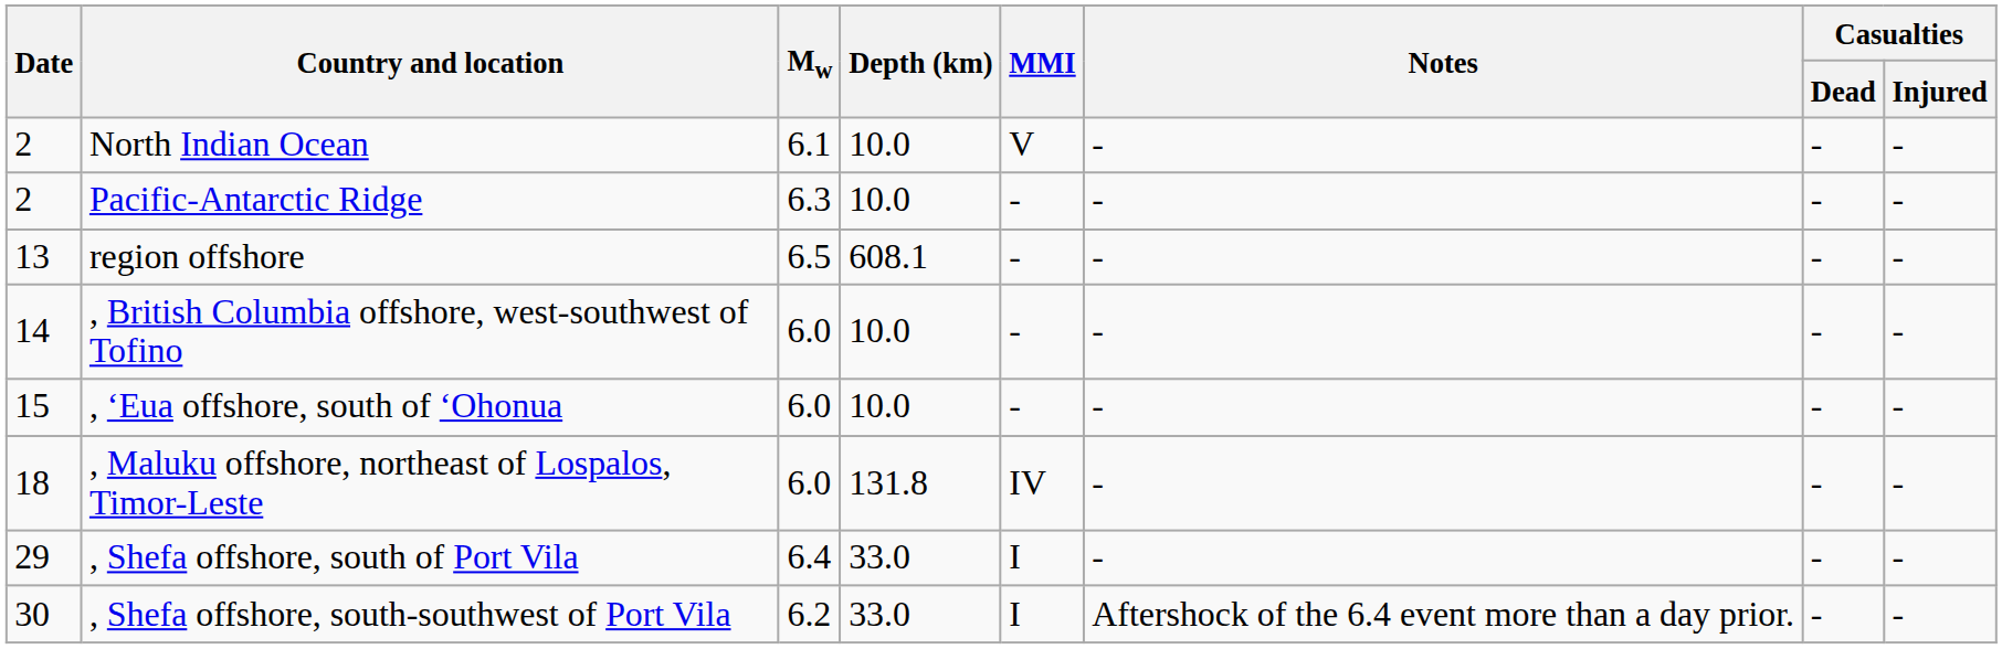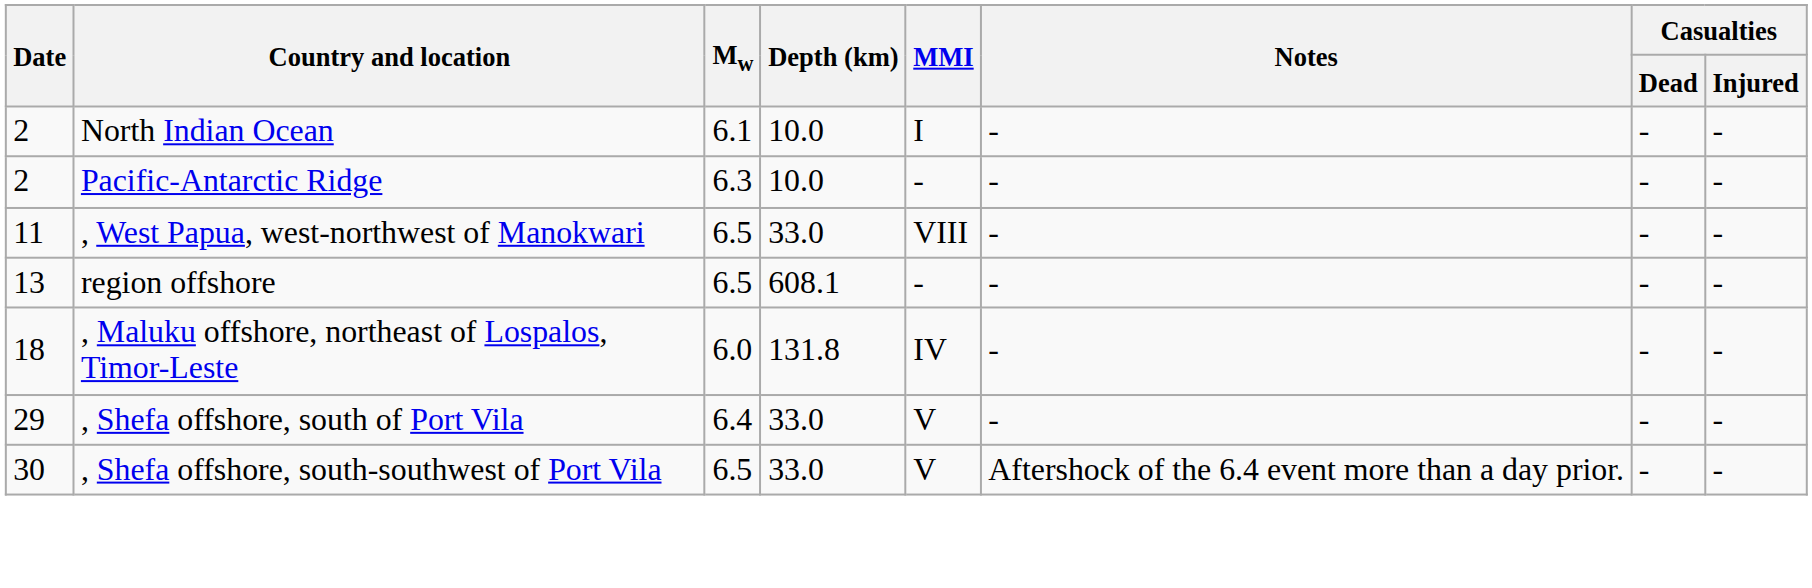North Indian Ocean | MMI: V -> I
+ row: 11 | , West Papua, west-northwest of Manokwari | 6.5 | 33.0 | VIII | - | - | -
- row: 14 | , British Columbia offshore, west-southwest of Tofino | 6.0 | 10.0 | - | - | - | -
- row: 15 | , ʻEua offshore, south of ʻOhonua | 6.0 | 10.0 | - | - | - | -
, Shefa offshore, south of Port Vila | MMI: I -> V
, Shefa offshore, south-southwest of Port Vila | Mw: 6.2 -> 6.5
, Shefa offshore, south-southwest of Port Vila | MMI: I -> V
